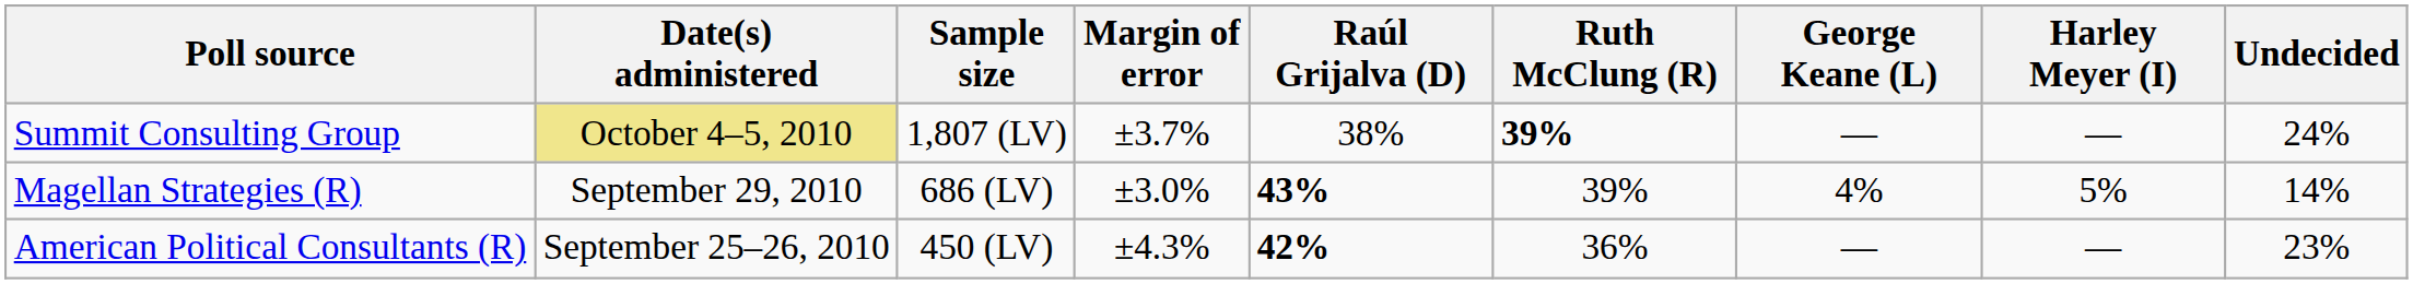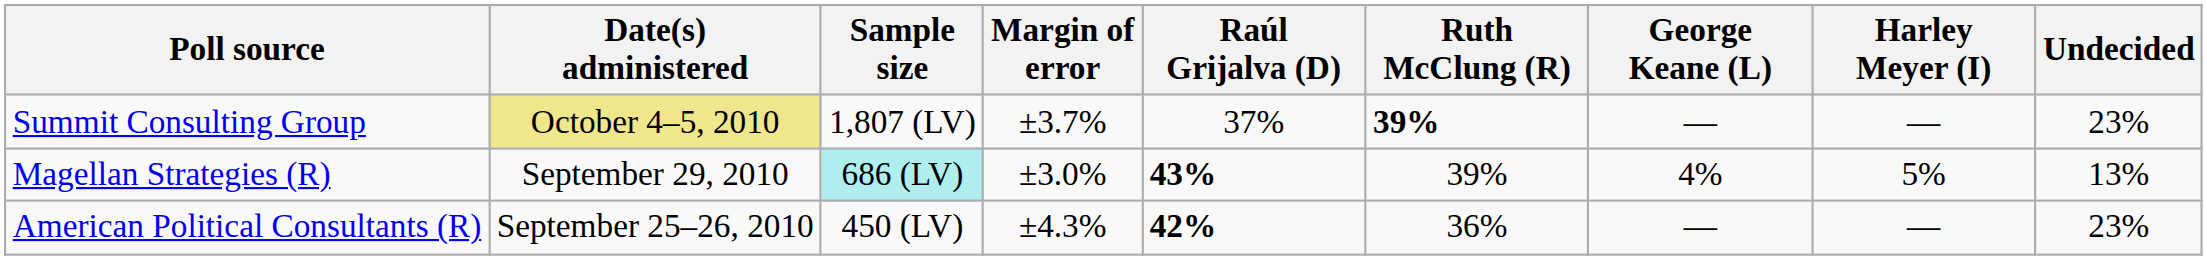Summit Consulting Group | Raúl Grijalva (D): 38% -> 37%
Summit Consulting Group | Undecided: 24% -> 23%
Magellan Strategies (R) | Sample size: no background -> paleturquoise background
Magellan Strategies (R) | Undecided: 14% -> 13%
